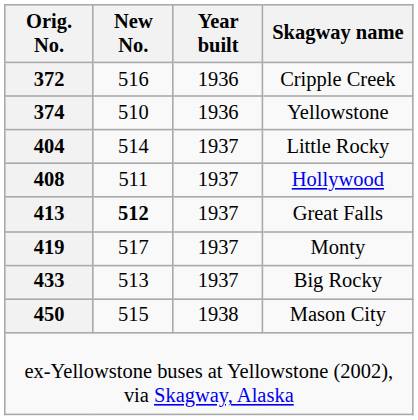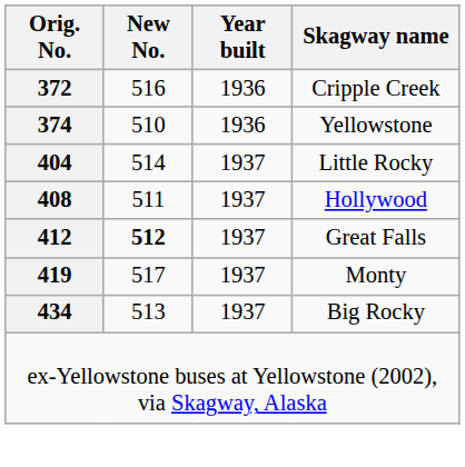Great Falls | Orig. No.: 413 -> 412
Big Rocky | Orig. No.: 433 -> 434
- row: 450 | 515 | 1938 | Mason City
